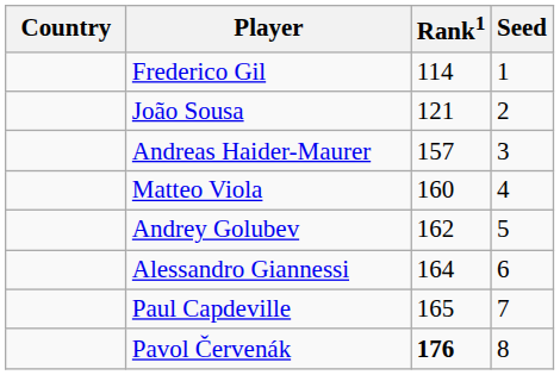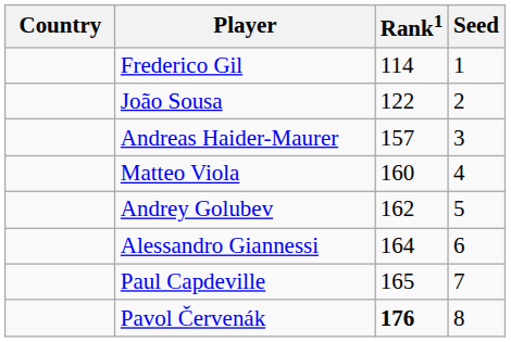João Sousa | Rank1: 121 -> 122
